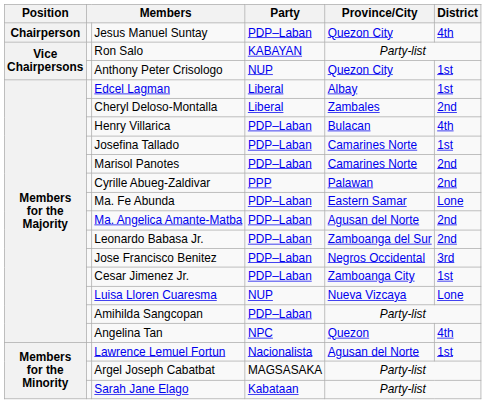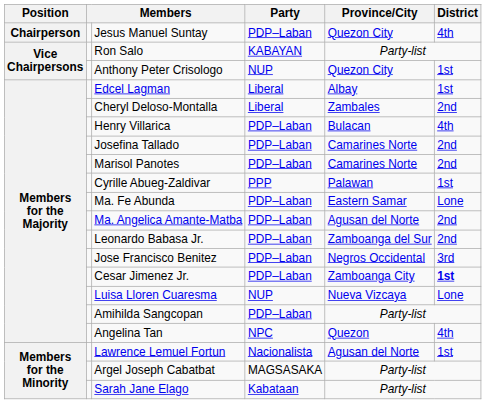Josefina Tallado | District: 1st -> 2nd
Cyrille Abueg-Zaldivar | District: 2nd -> 1st
Cesar Jimenez Jr. | District: normal -> bold
